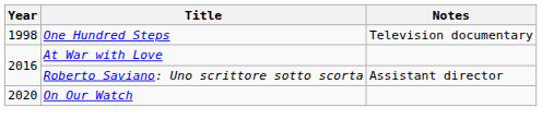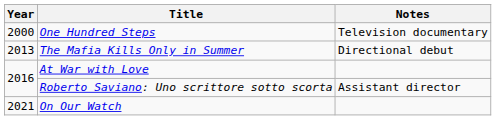One Hundred Steps | Year: 1998 -> 2000
+ row: 2013 | The Mafia Kills Only in Summer | Directional debut
On Our Watch | Year: 2020 -> 2021
